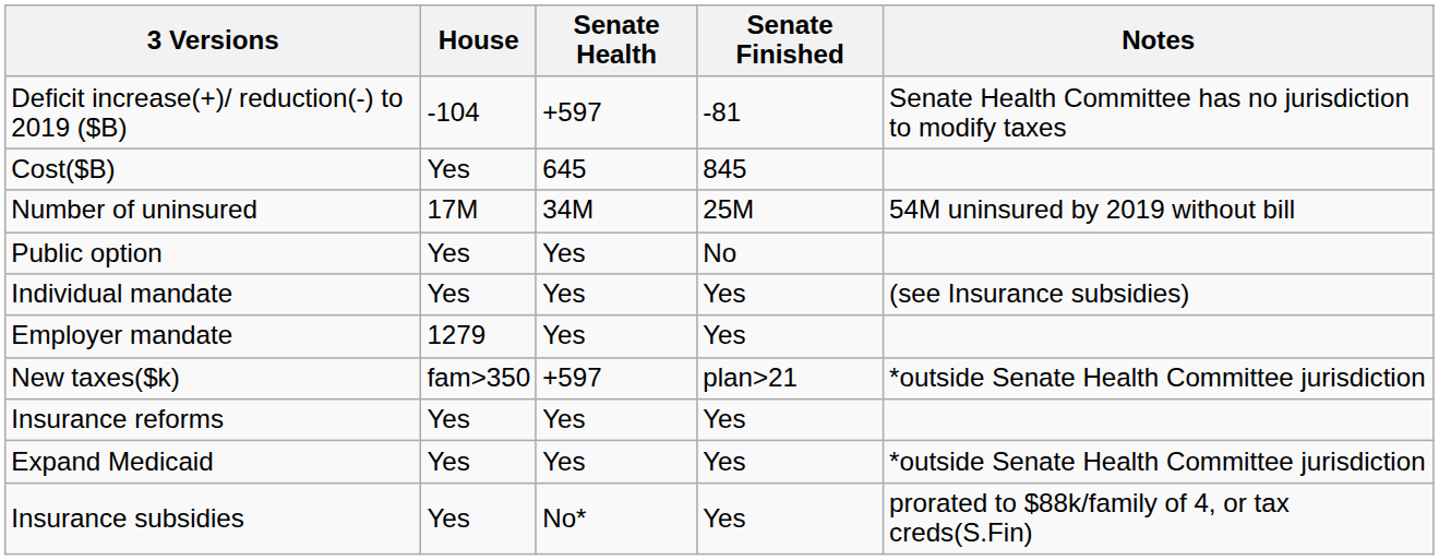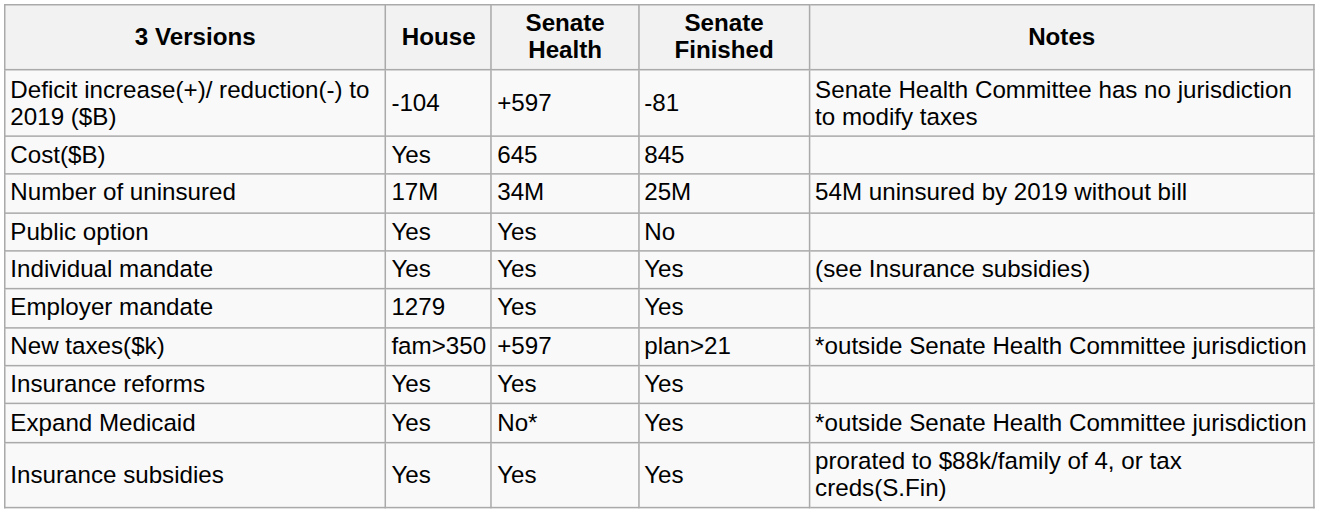Expand Medicaid | Senate Health: Yes -> No*
Insurance subsidies | Senate Health: No* -> Yes
